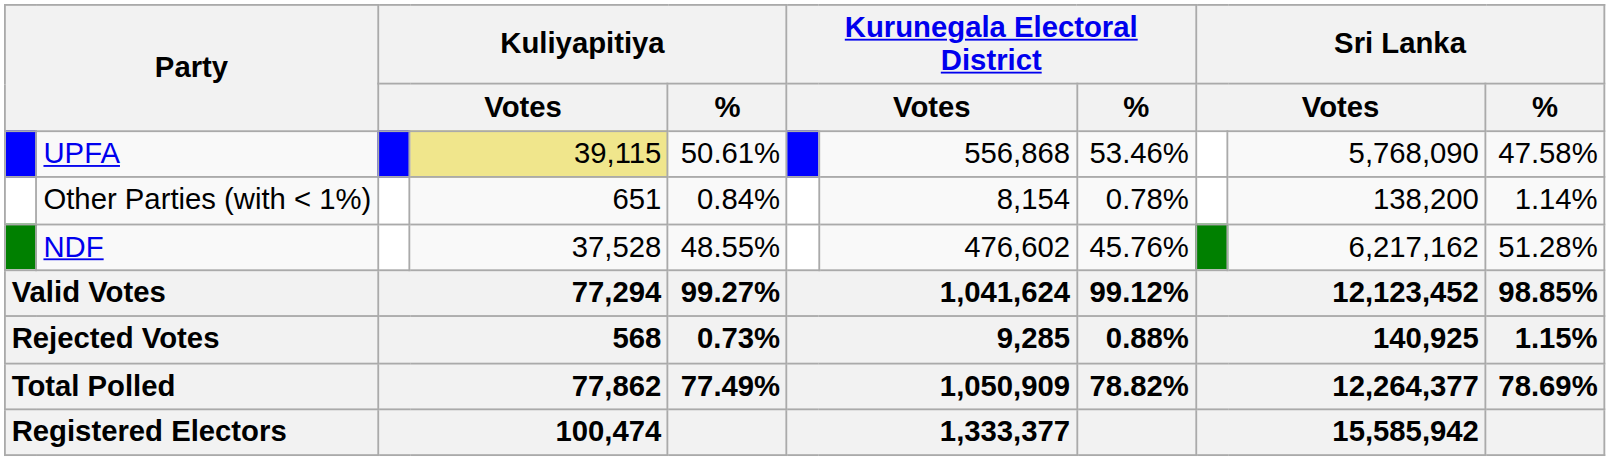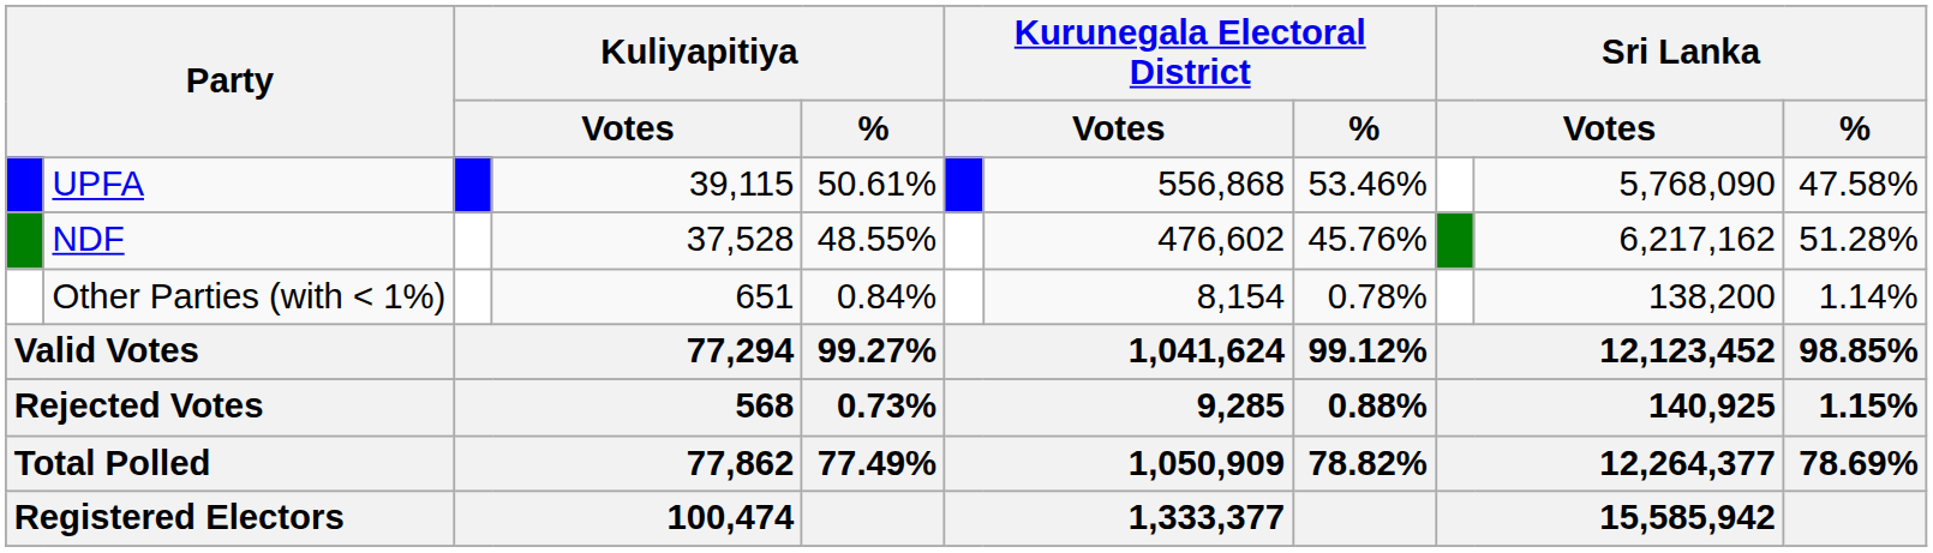UPFA | column 4: khaki background -> no background
rows swapped: NDF <-> Other Parties (with < 1%)
